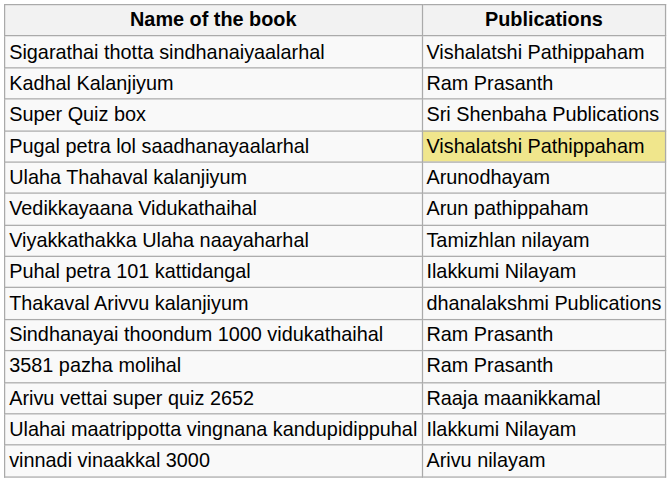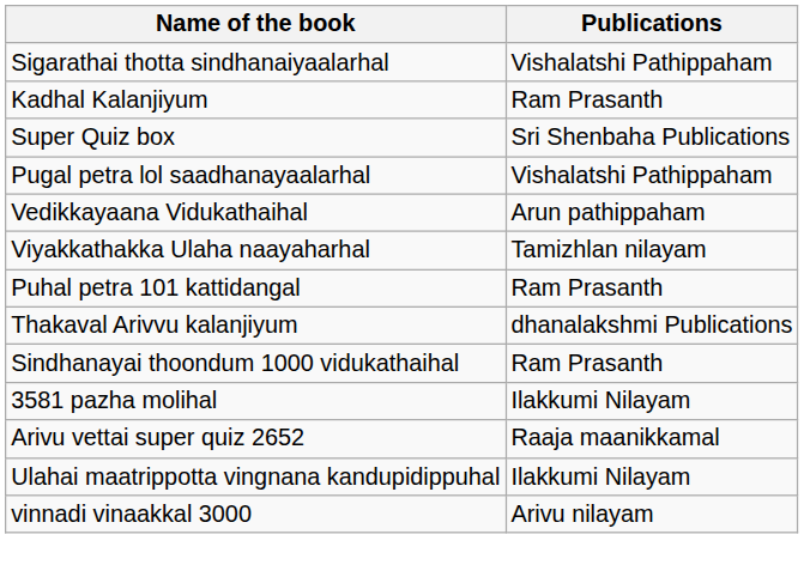Pugal petra lol saadhanayaalarhal | Publications: khaki background -> no background
- row: Ulaha Thahaval kalanjiyum | Arunodhayam
Puhal petra 101 kattidangal | Publications: Ilakkumi Nilayam -> Ram Prasanth
3581 pazha molihal | Publications: Ram Prasanth -> Ilakkumi Nilayam
